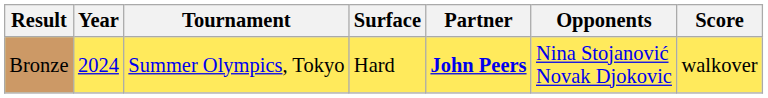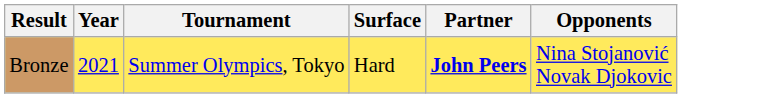- column: Score | walkover
Bronze | Year: 2024 -> 2021
